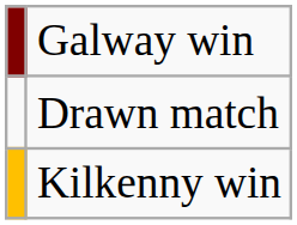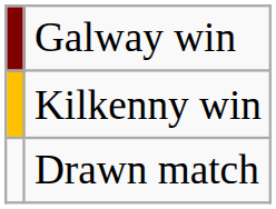rows swapped: Kilkenny win <-> Drawn match
